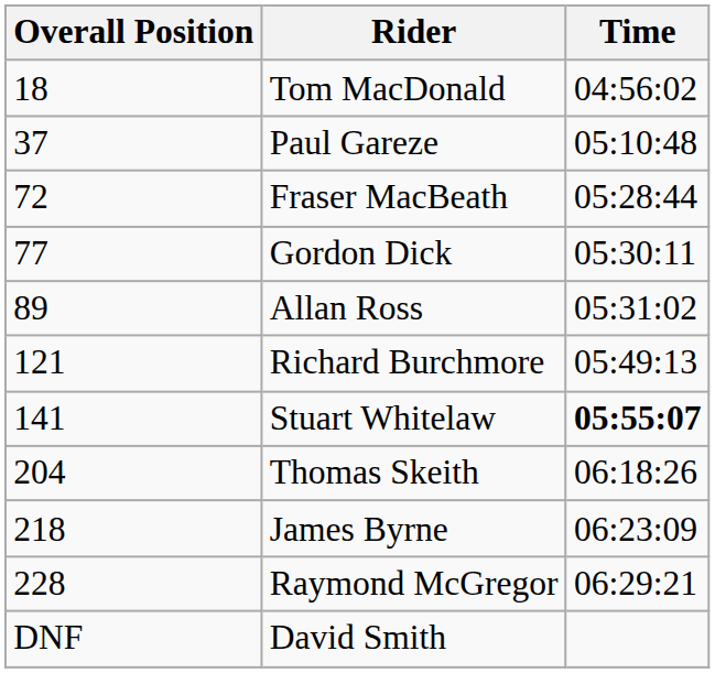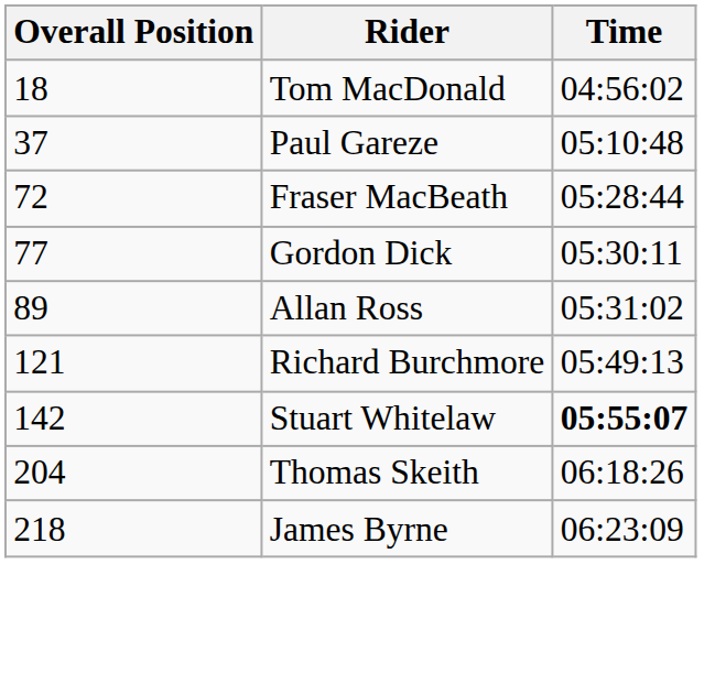Stuart Whitelaw | Overall Position: 141 -> 142
- row: 228 | Raymond McGregor | 06:29:21
- row: DNF | David Smith
